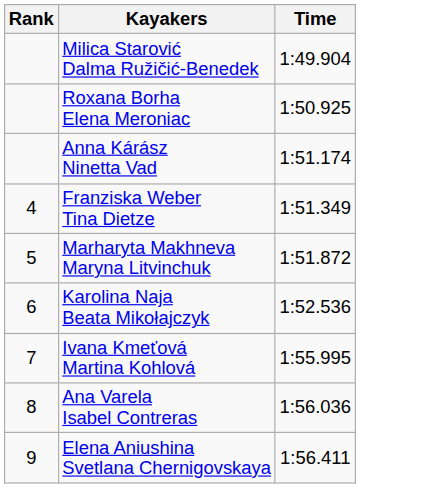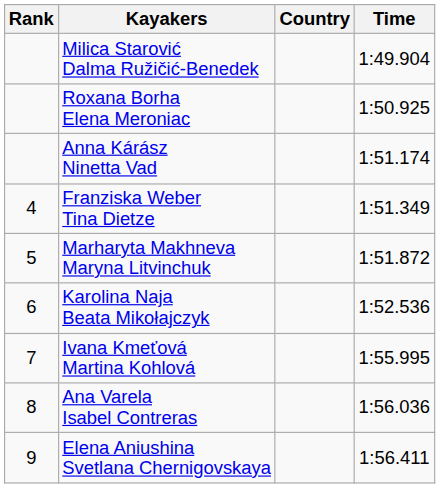+ column: Country
